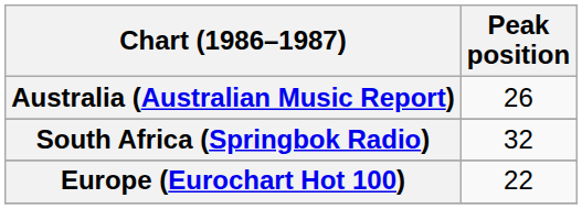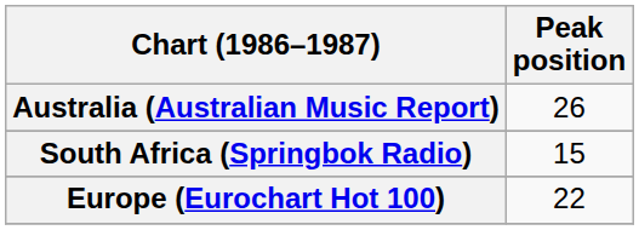South Africa (Springbok Radio) | Peak position: 32 -> 15
